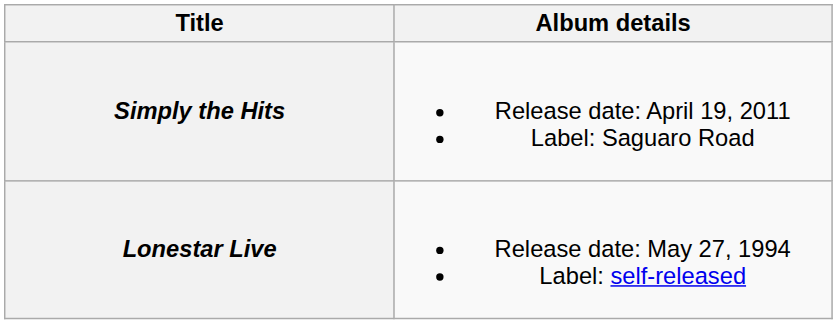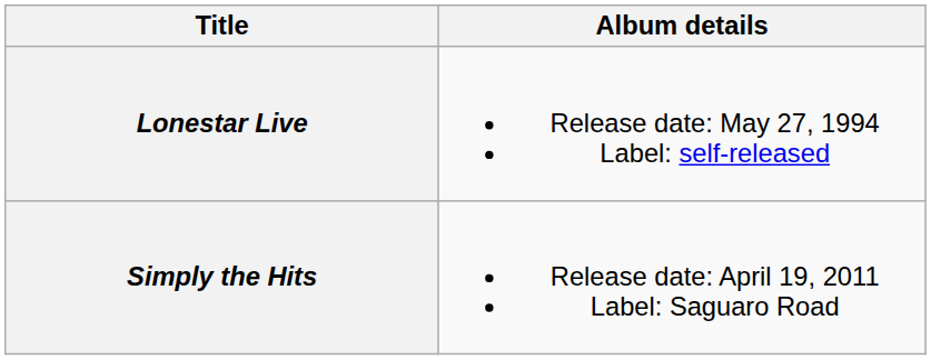rows swapped: Lonestar Live <-> Simply the Hits
